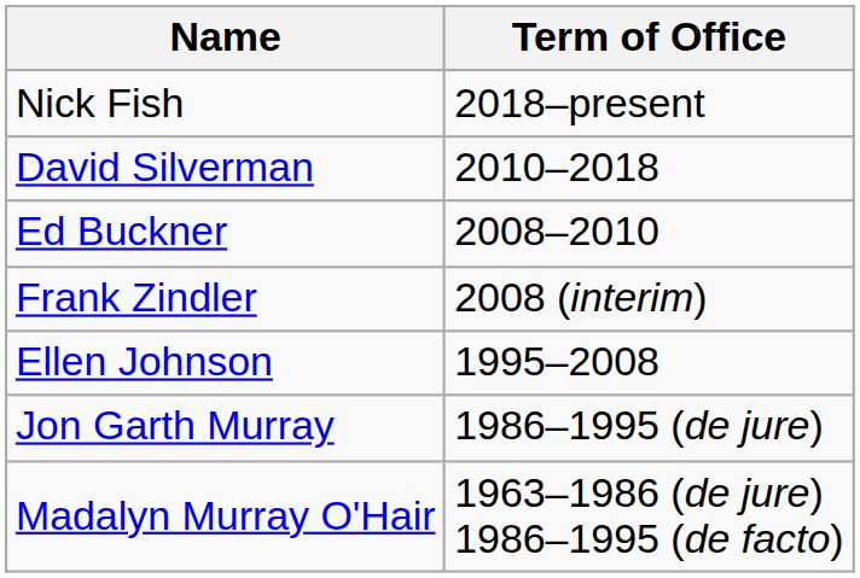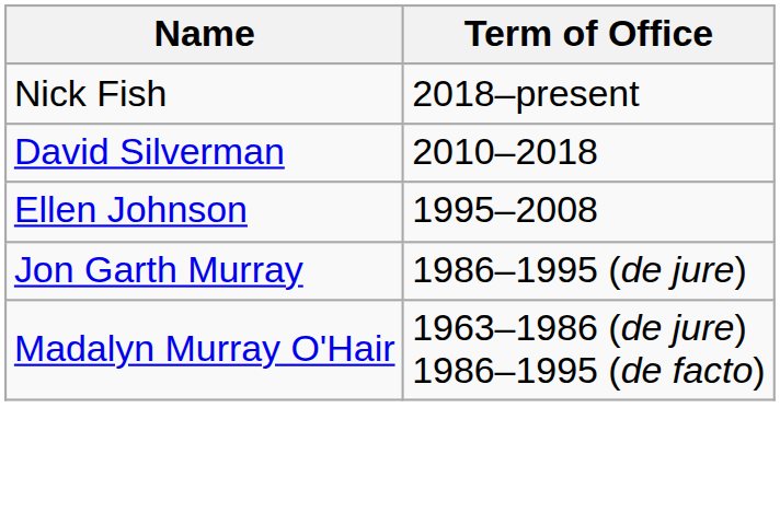- row: Ed Buckner | 2008–2010
- row: Frank Zindler | 2008 (interim)
